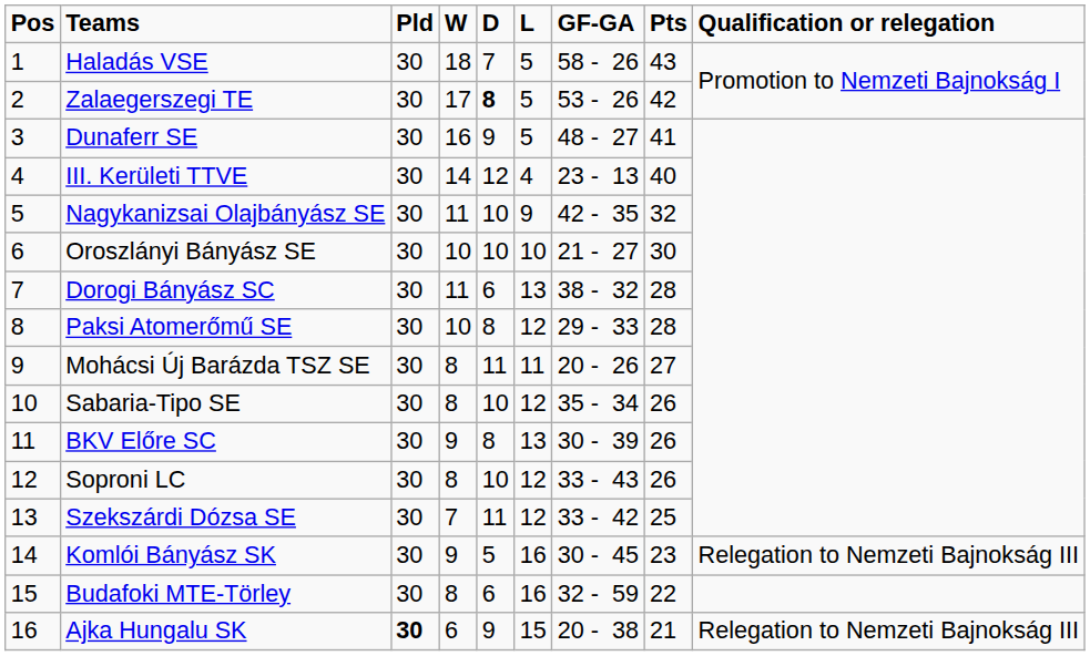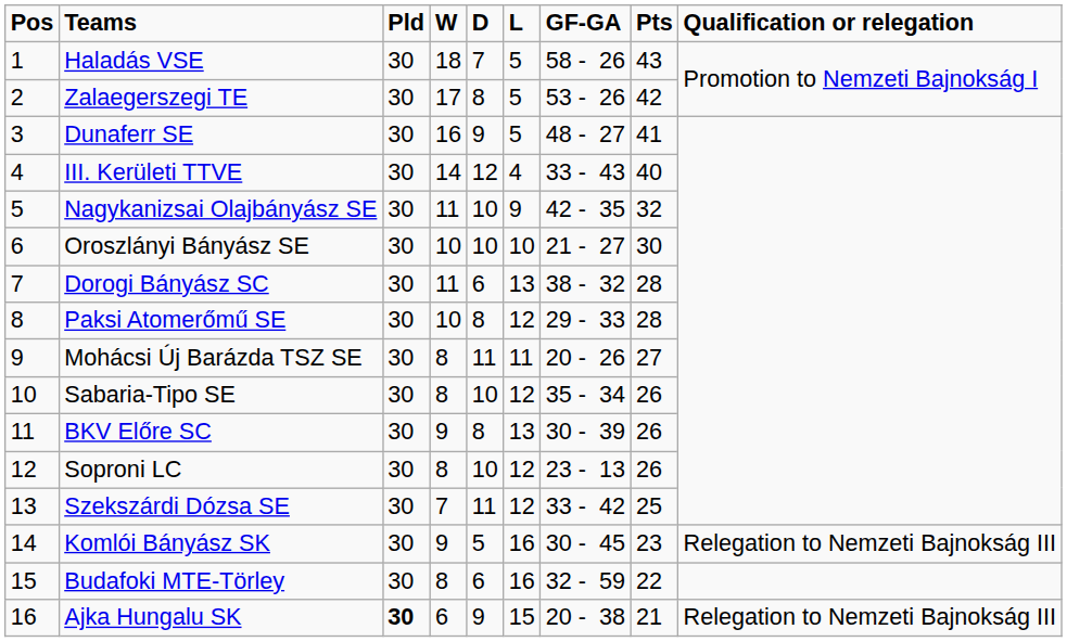Zalaegerszegi TE | D: bold -> normal
III. Kerületi TTVE | GF-GA: 23 - 13 -> 33 - 43
Soproni LC | GF-GA: 33 - 43 -> 23 - 13
